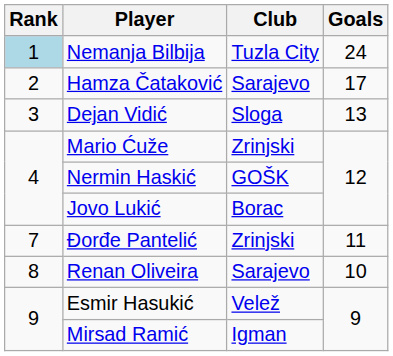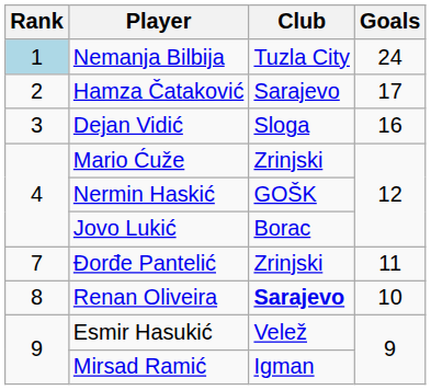Dejan Vidić | Goals: 13 -> 16
Renan Oliveira | Club: normal -> bold
